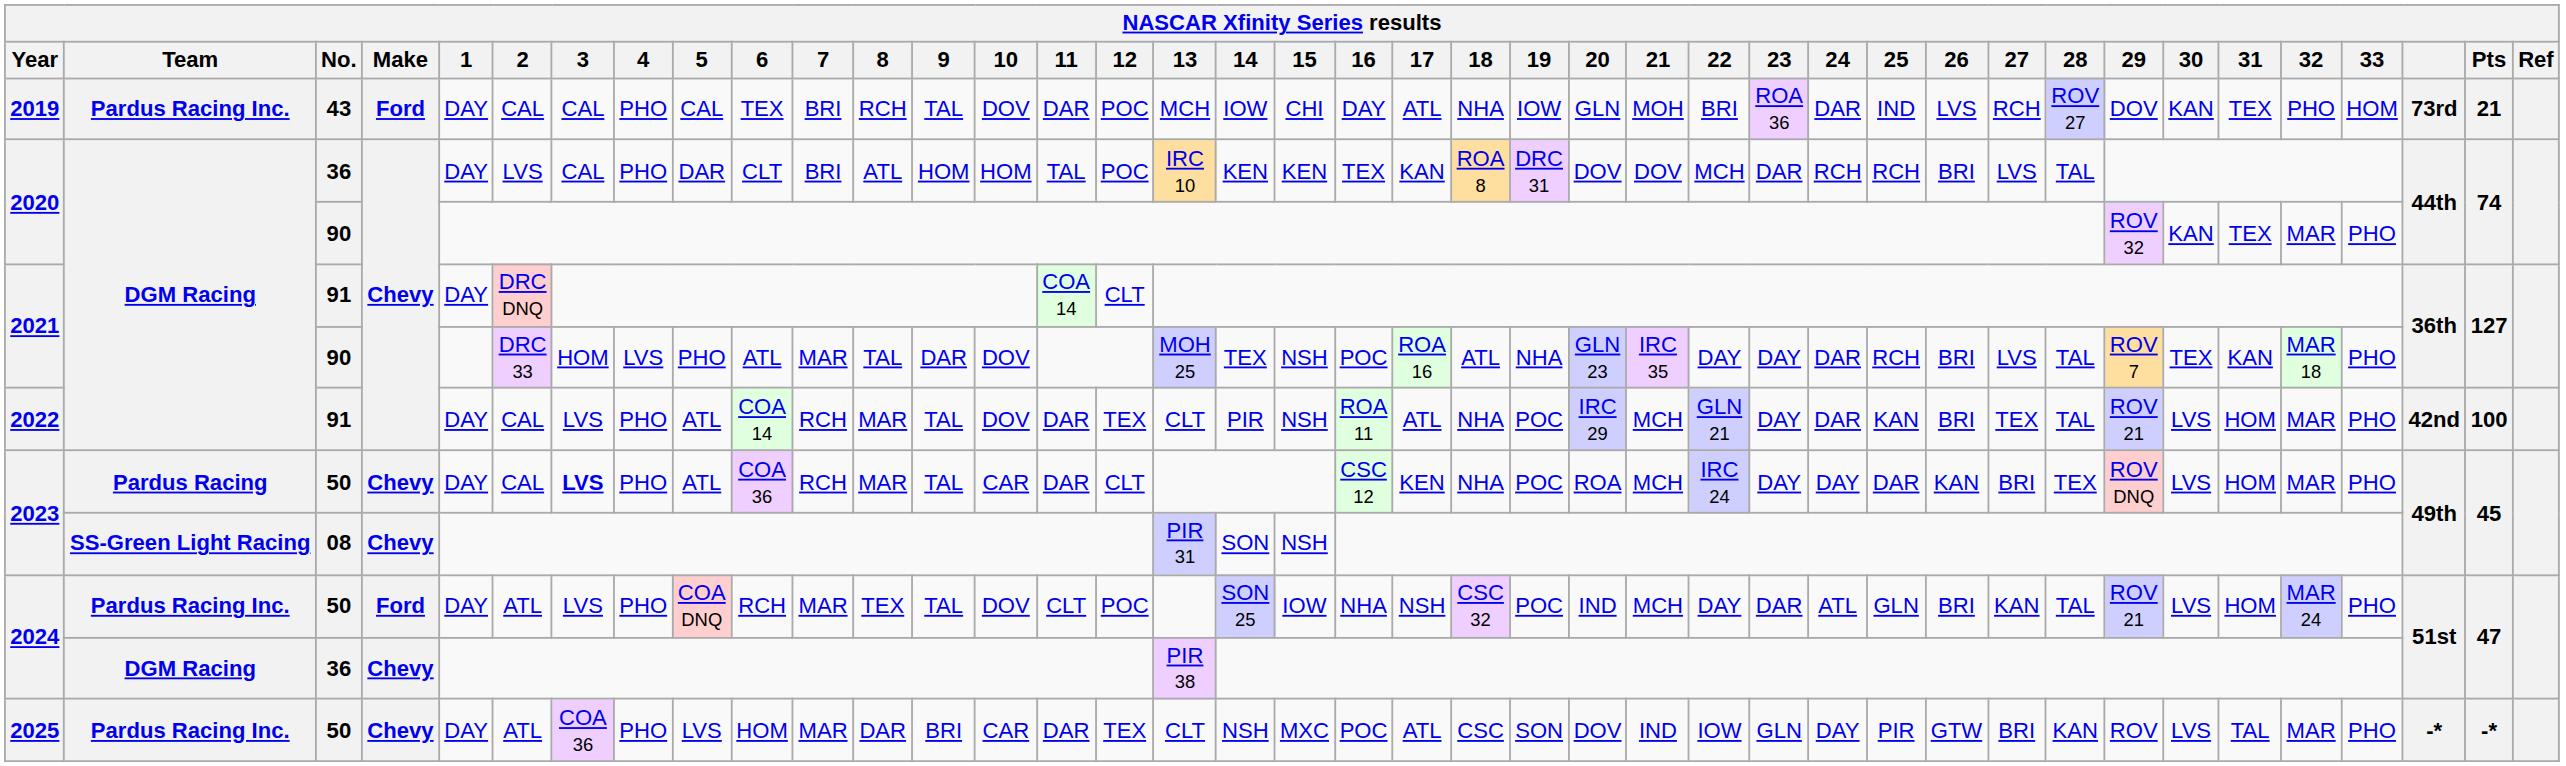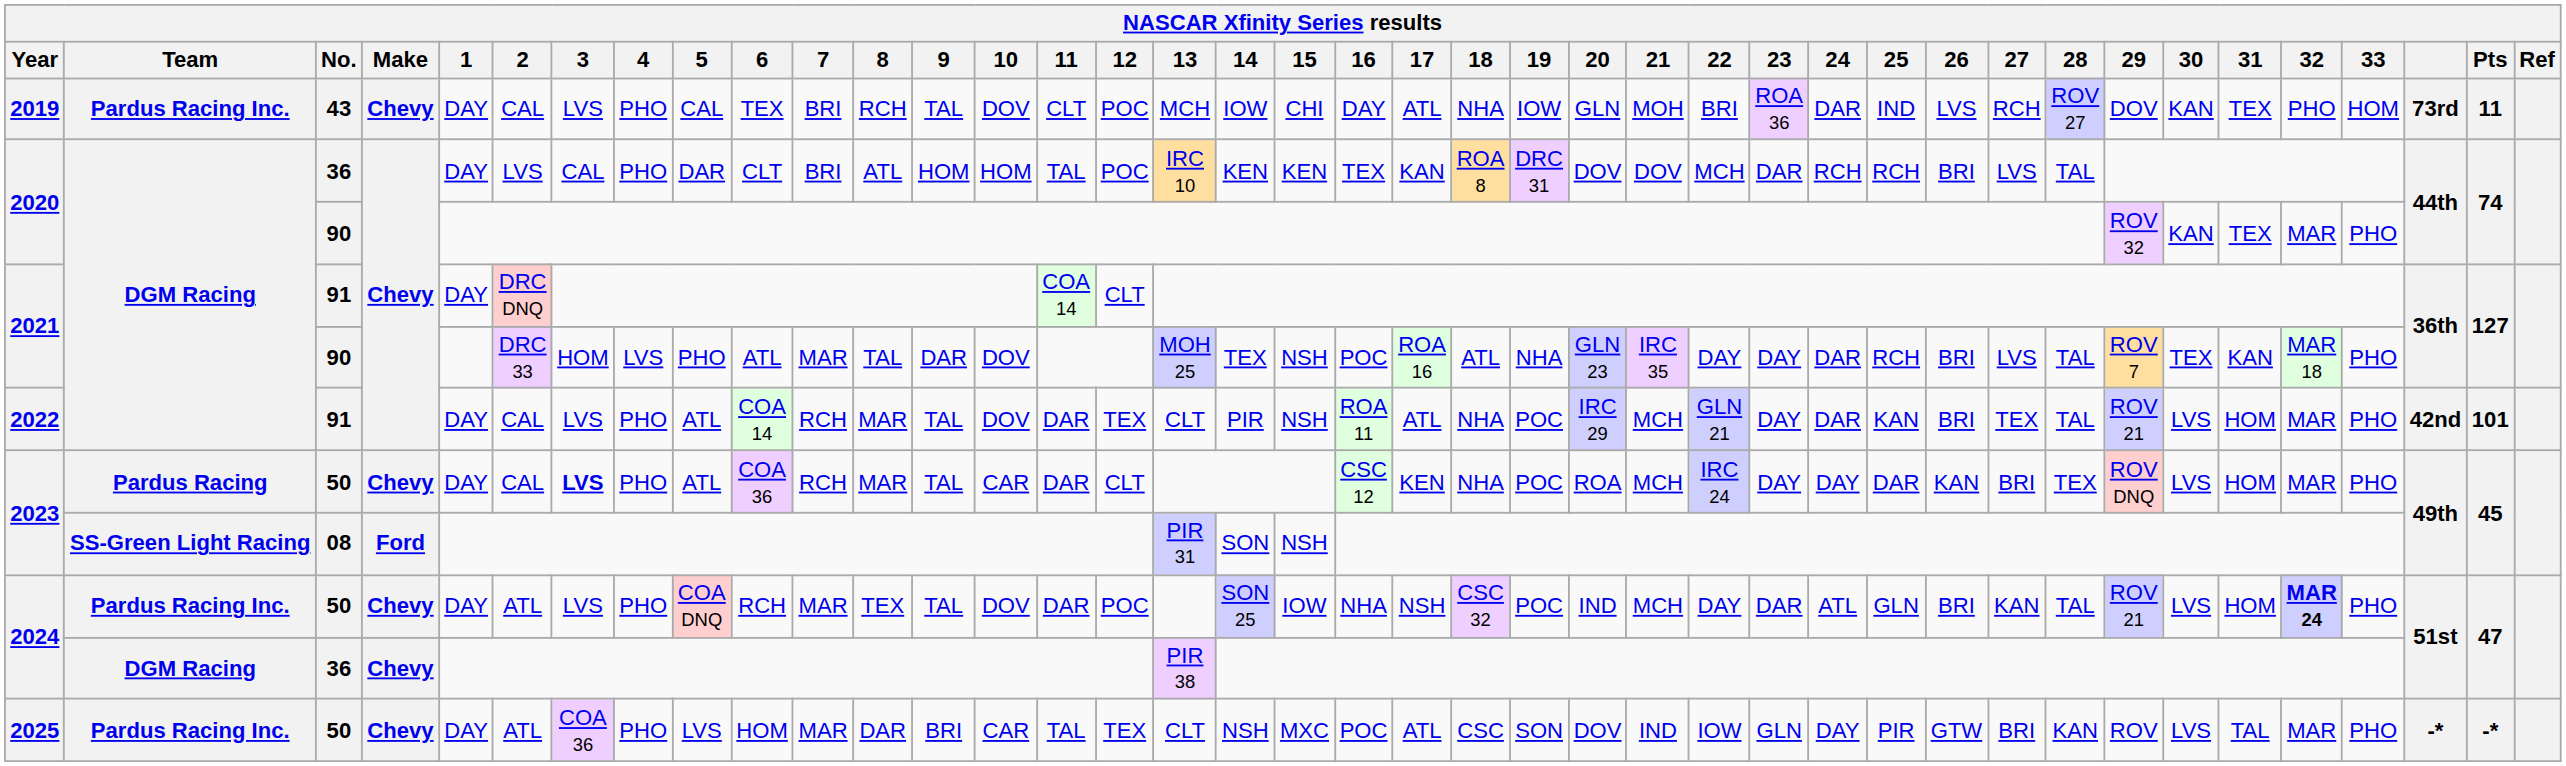2019 | Make: Ford -> Chevy
2019 | 3: CAL -> LVS
2019 | 11: DAR -> CLT
2019 | Pts: 21 -> 11
2022 | Pts: 100 -> 101
2023 / 08 | Make: Chevy -> Ford
2024 / 50 | Make: Ford -> Chevy
2024 / 50 | 11: CLT -> DAR
2024 / 50 | 32: normal -> bold
2025 | 11: DAR -> TAL
